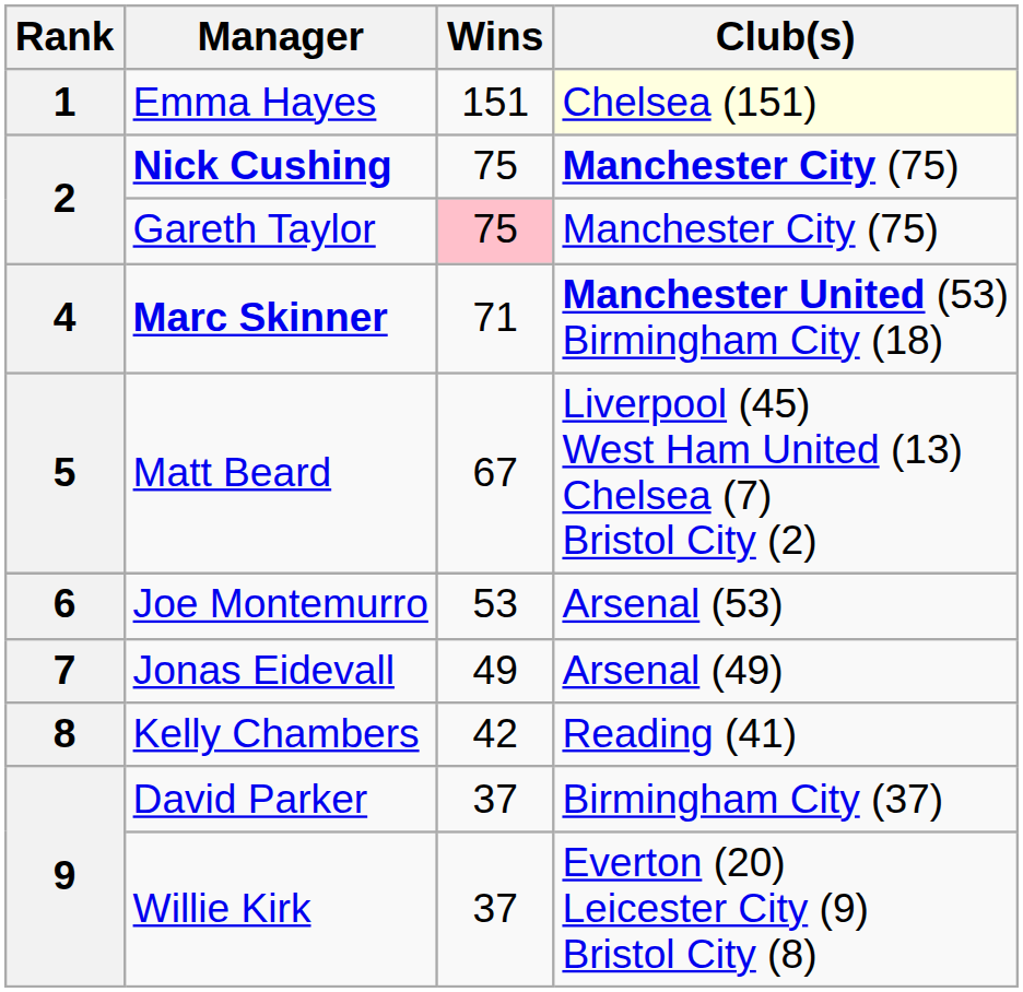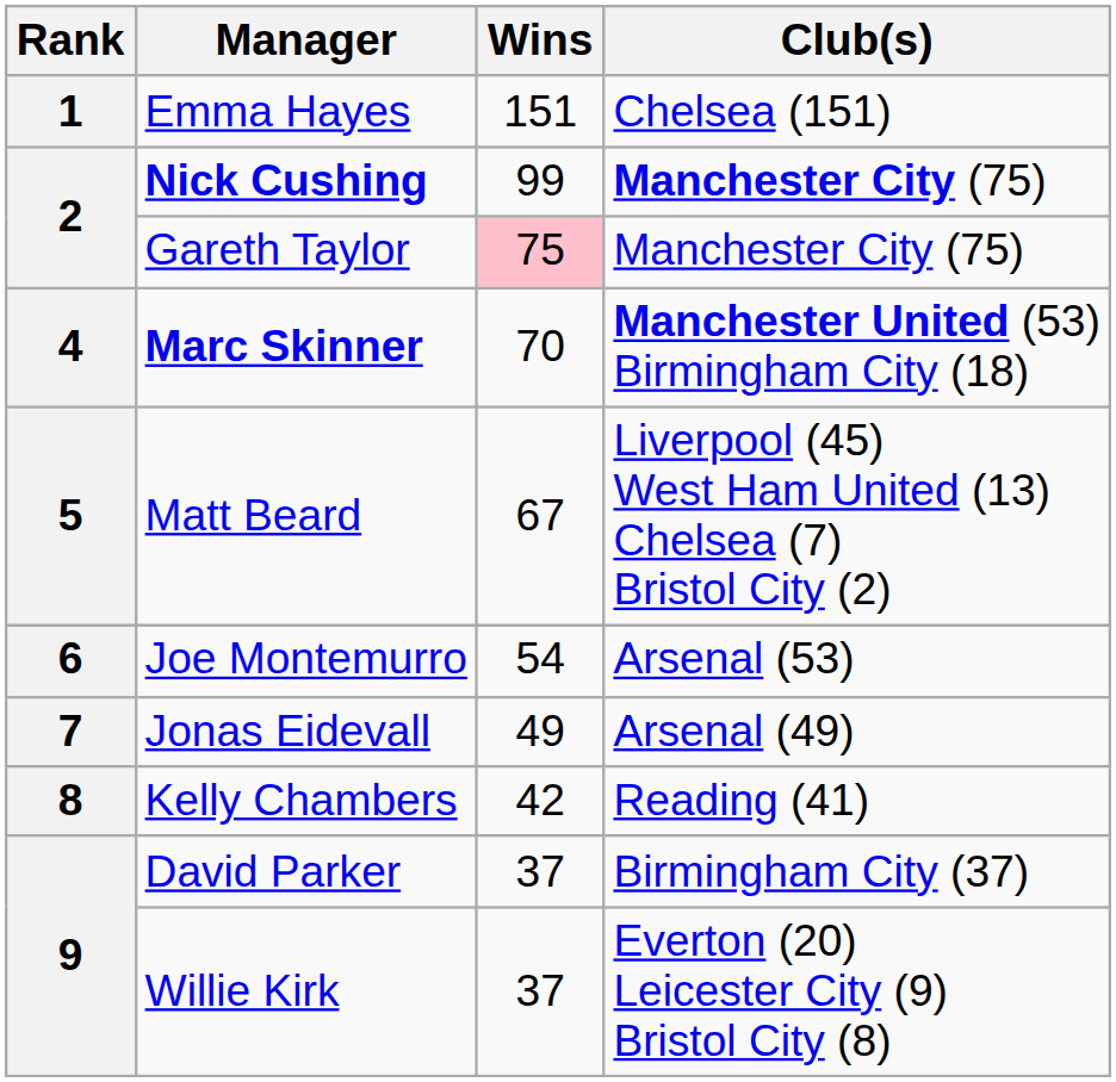Emma Hayes | Club(s): lightyellow background -> no background
Nick Cushing | Wins: 75 -> 99
Marc Skinner | Wins: 71 -> 70
Joe Montemurro | Wins: 53 -> 54
